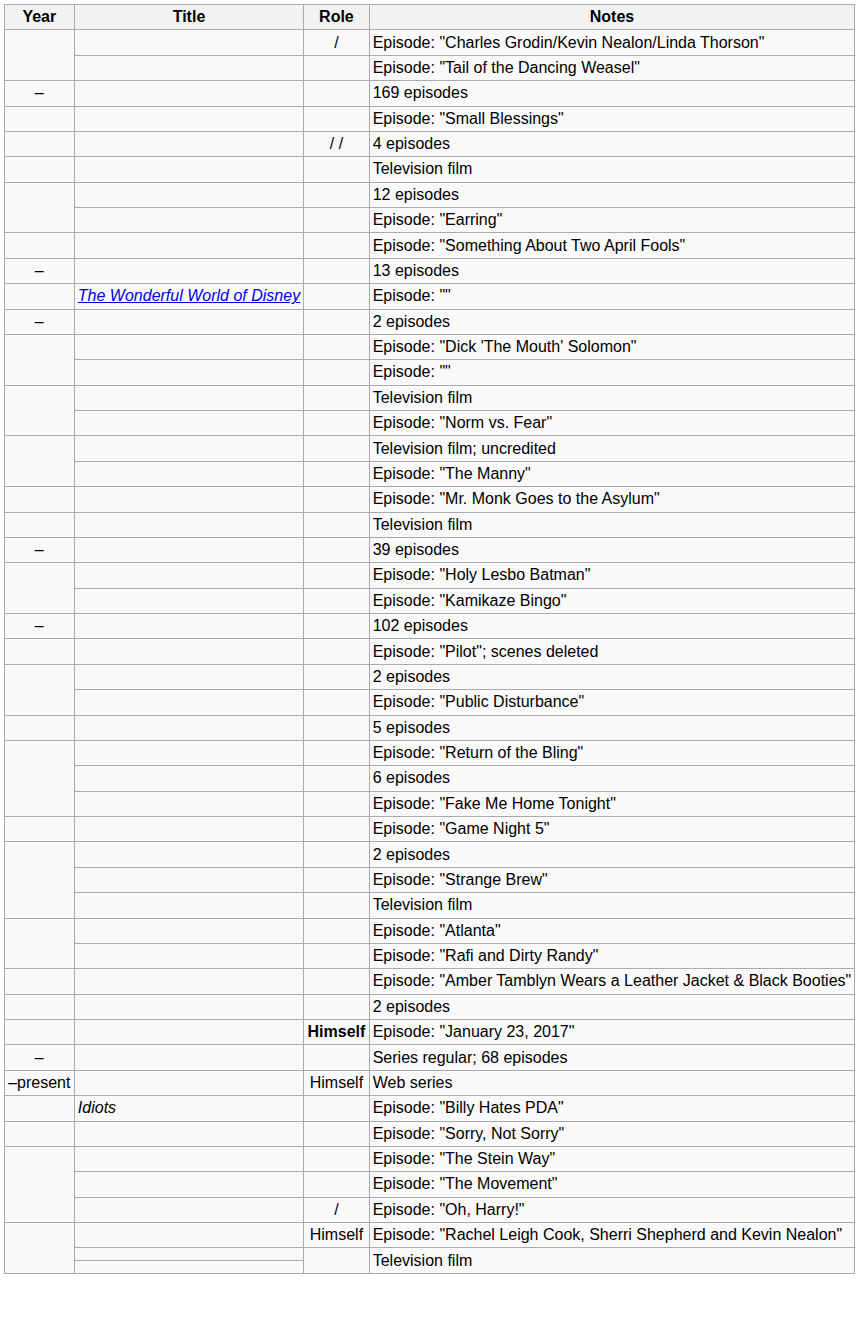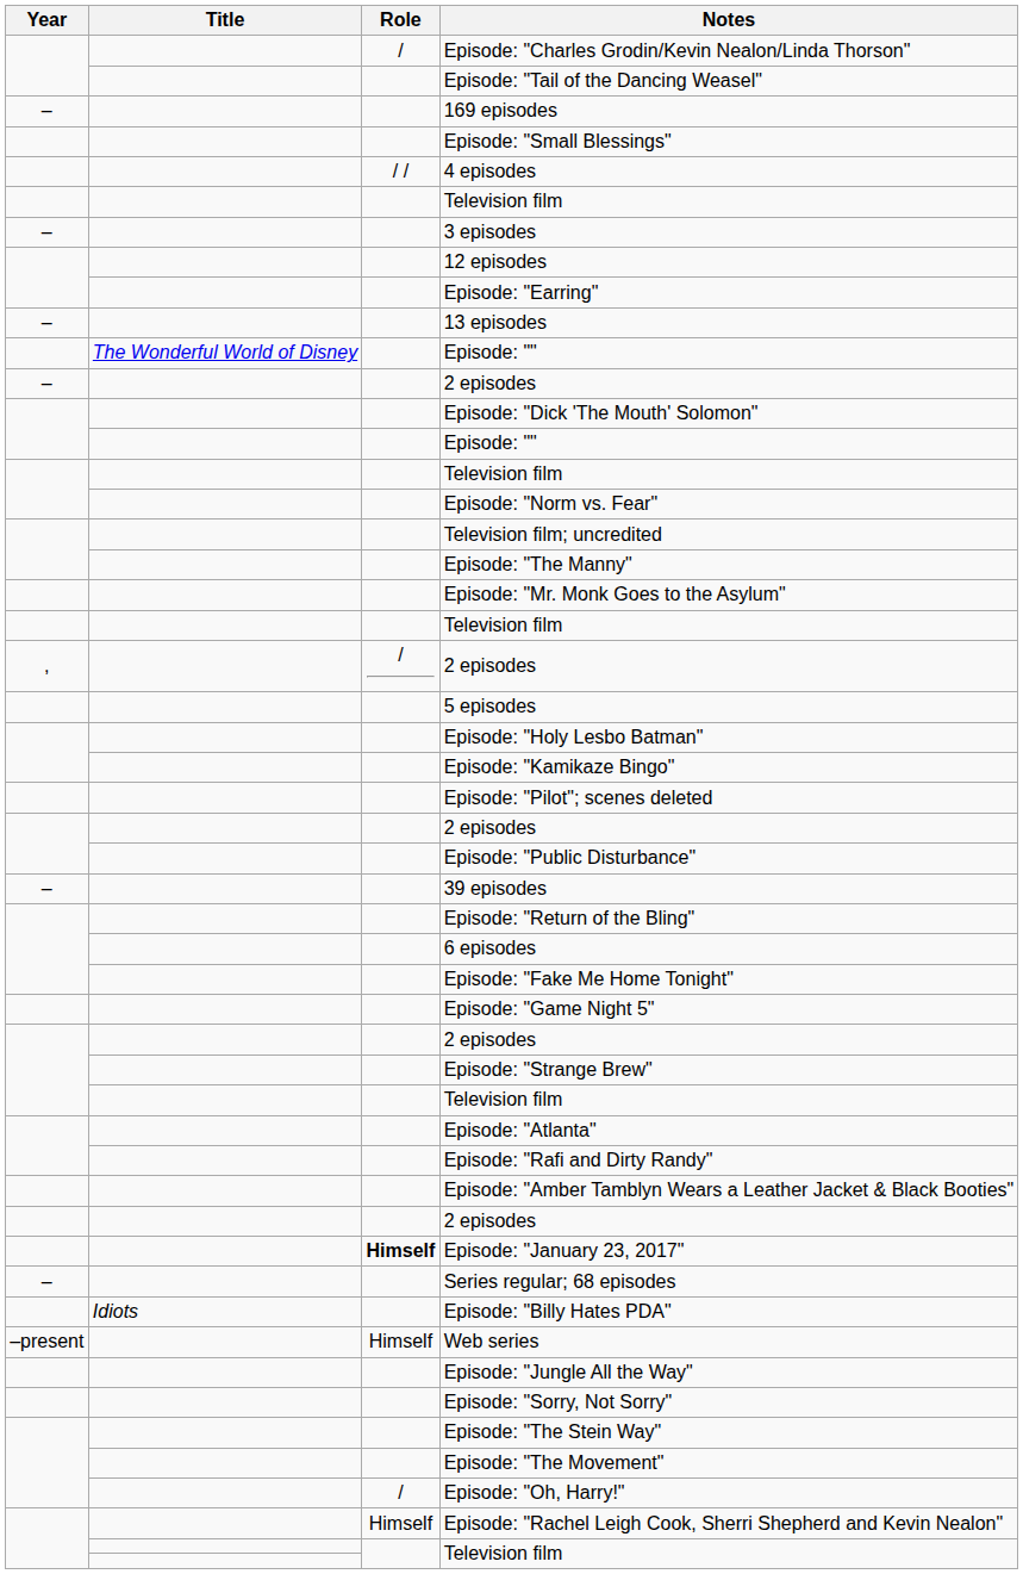+ row: – | 3 episodes
- row: Episode: "Something About Two April Fools"
+ row: , | / | 2 episodes
rows swapped: 5 episodes <-> 39 episodes
- row: – | 102 episodes
rows swapped: Episode: "Billy Hates PDA" <-> Web series
+ row: Episode: "Jungle All the Way"
